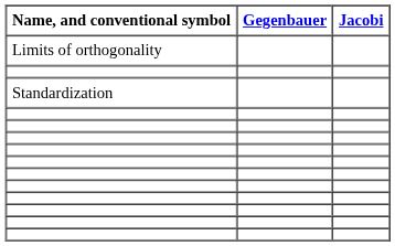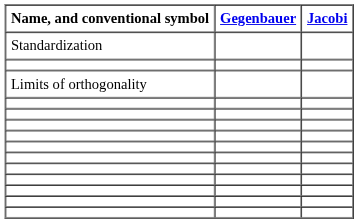rows swapped: Limits of orthogonality <-> Standardization
